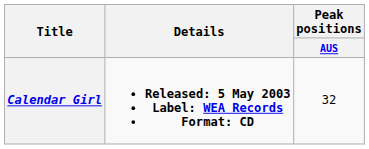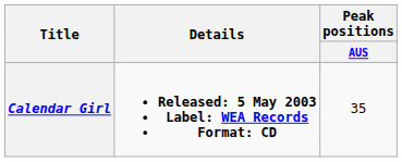Calendar Girl | Peak positions / AUS: 32 -> 35
